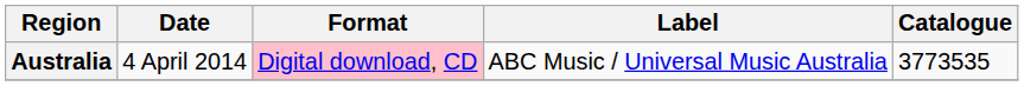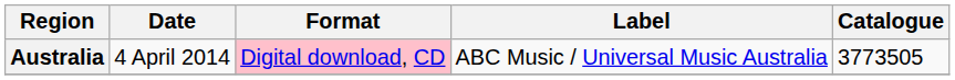Australia | Catalogue: 3773535 -> 3773505
